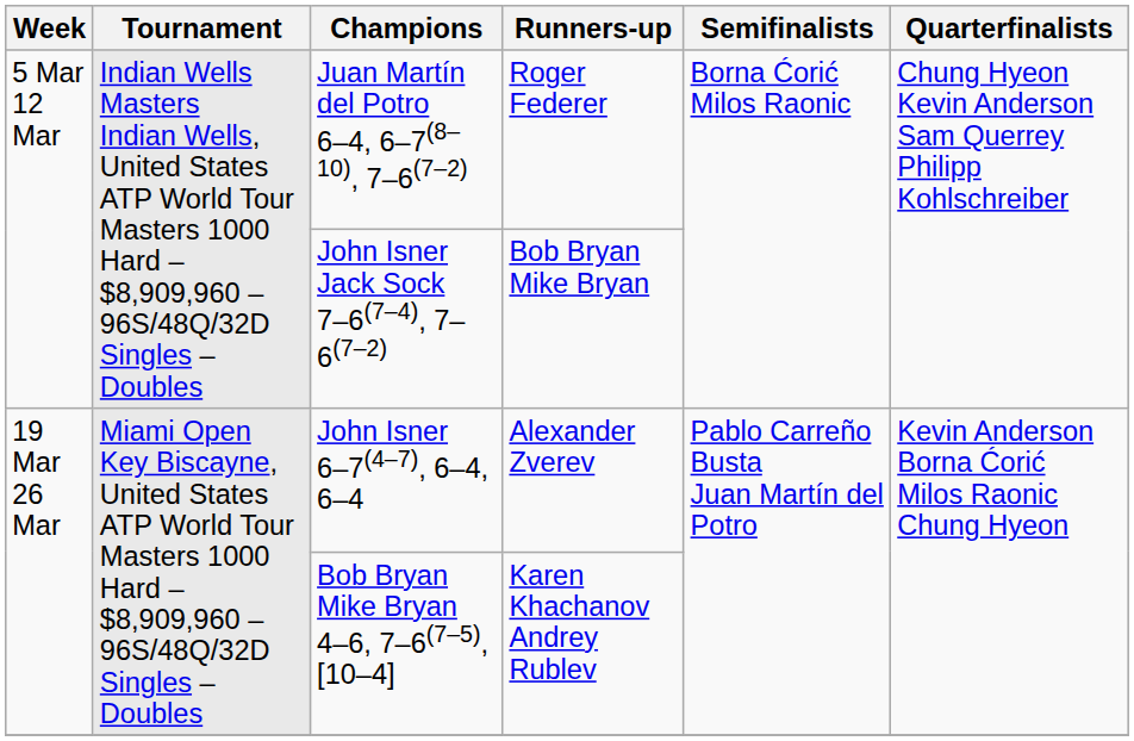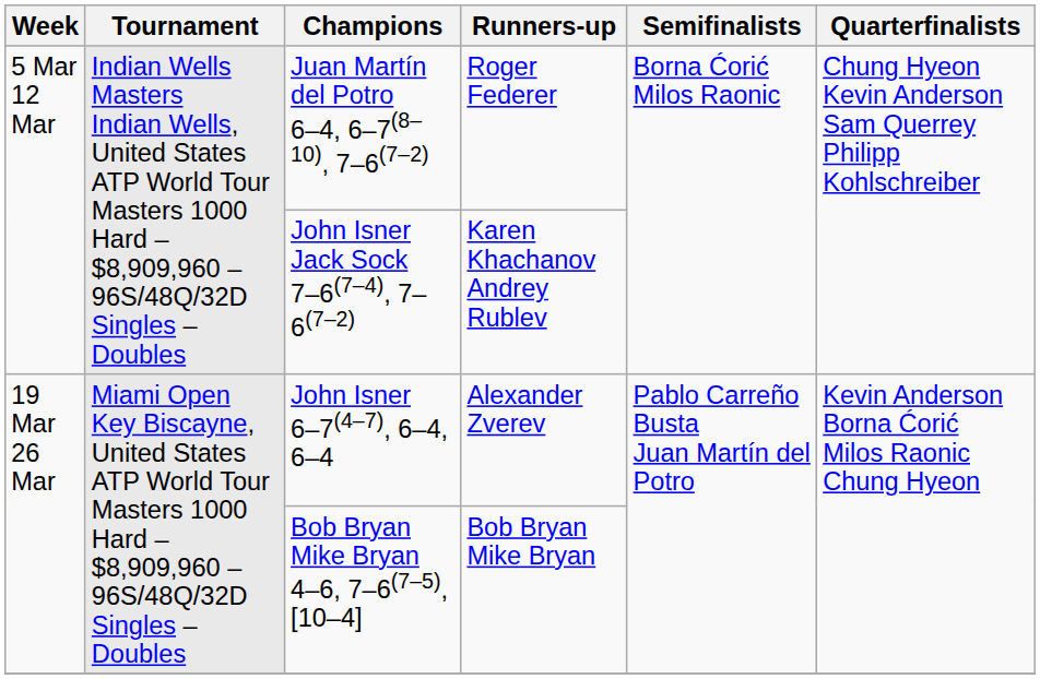John Isner Jack Sock 7–6(7–4), 7–6(7–2) | Runners-up: Bob Bryan Mike Bryan -> Karen Khachanov Andrey Rublev
Bob Bryan Mike Bryan 4–6, 7–6(7–5), [10–4] | Runners-up: Karen Khachanov Andrey Rublev -> Bob Bryan Mike Bryan
